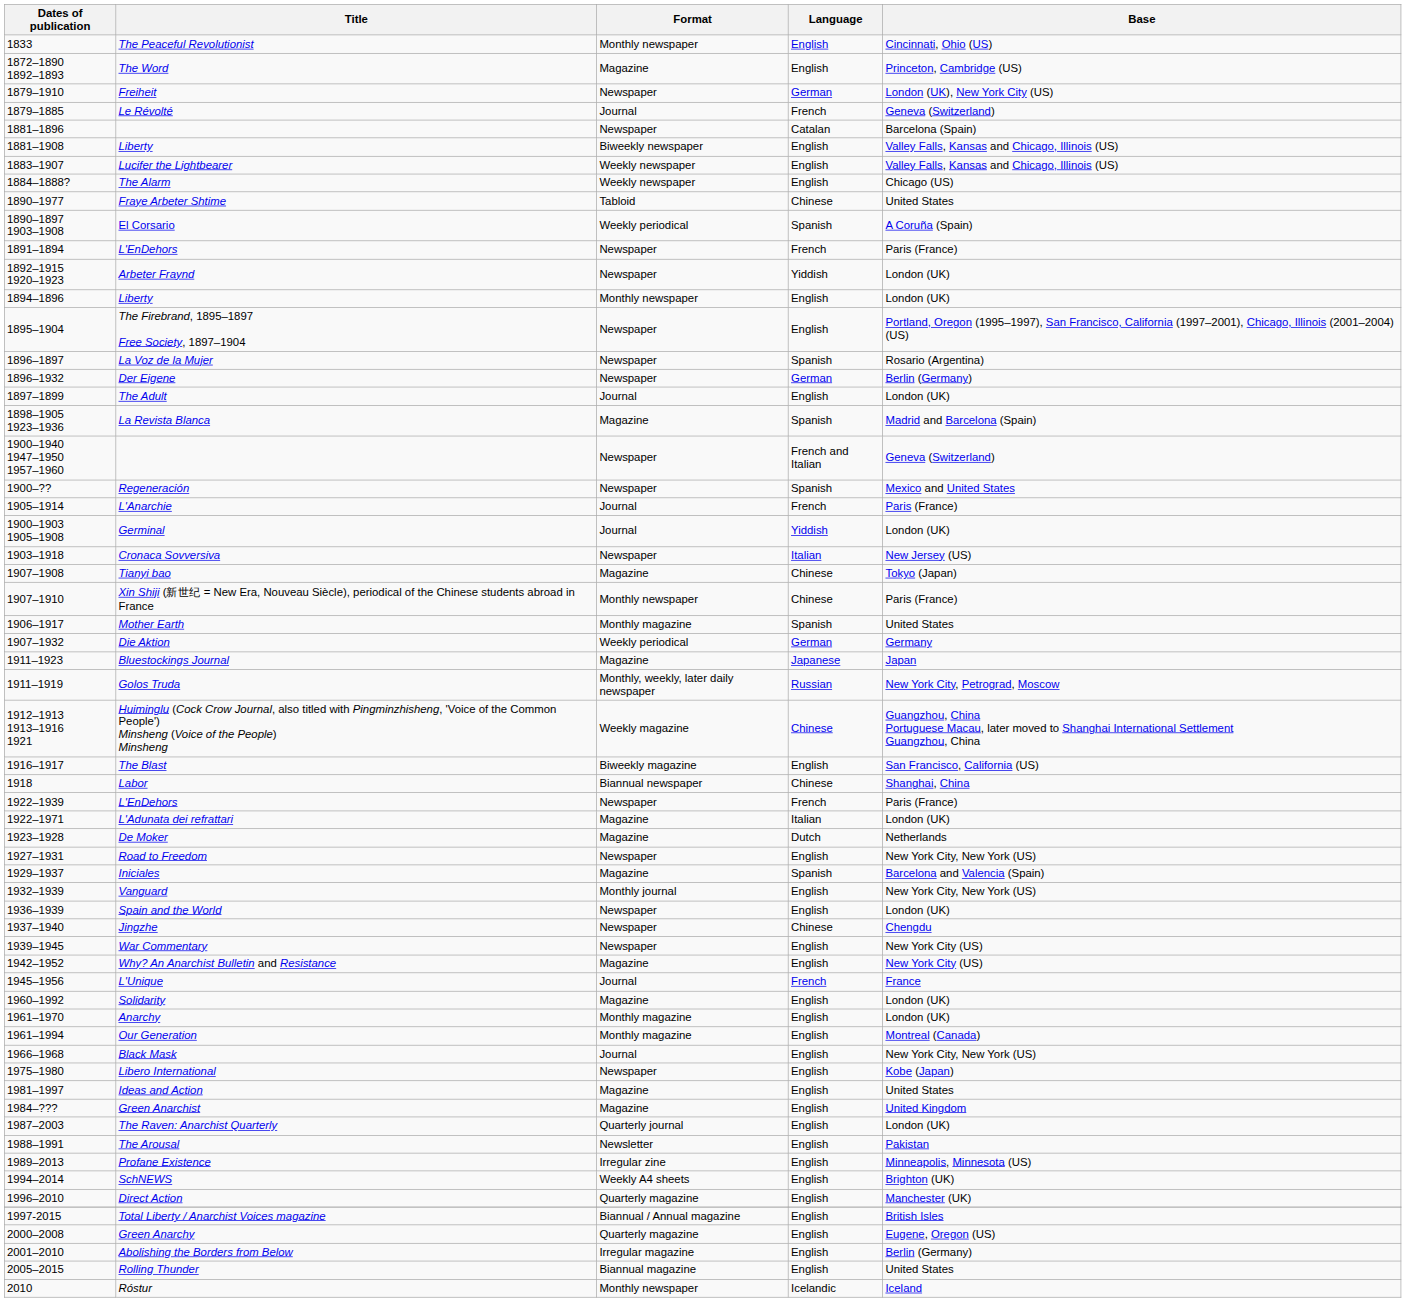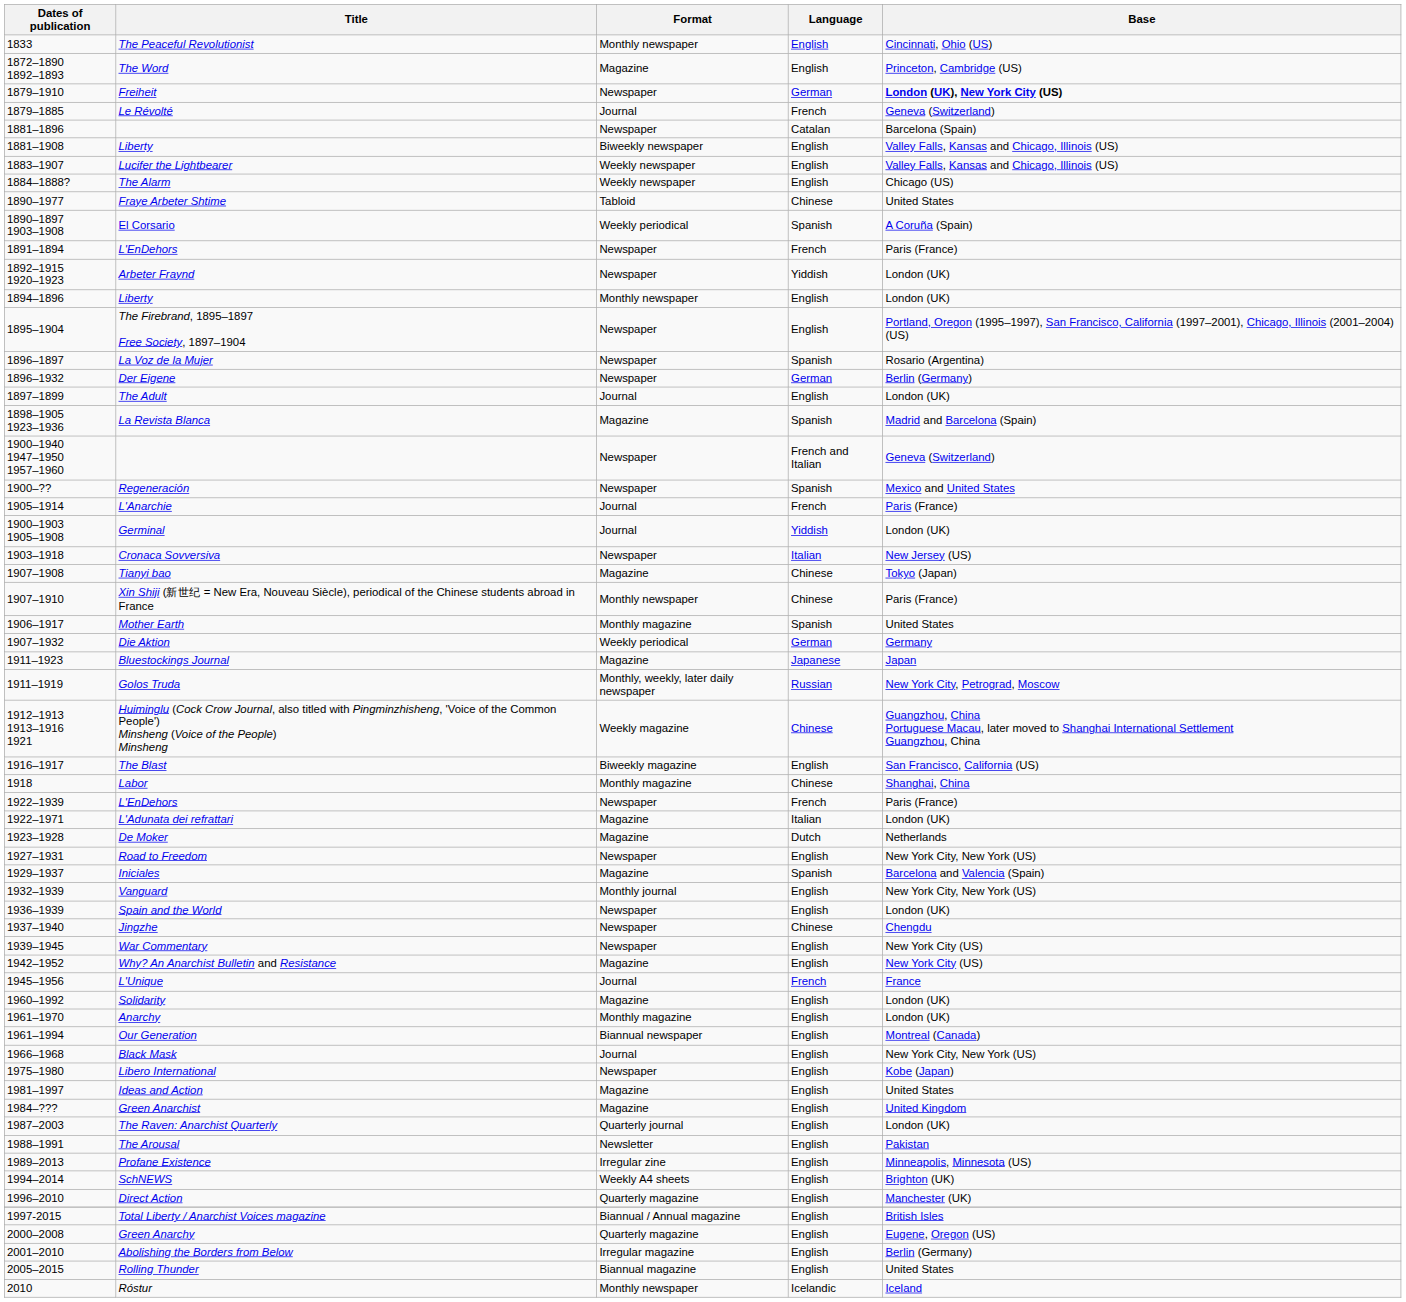Freiheit | Base: normal -> bold
Labor | Format: Biannual newspaper -> Monthly magazine
Our Generation | Format: Monthly magazine -> Biannual newspaper
